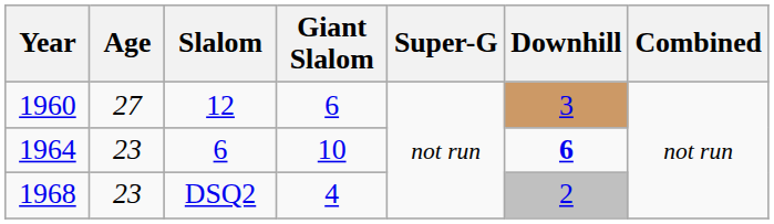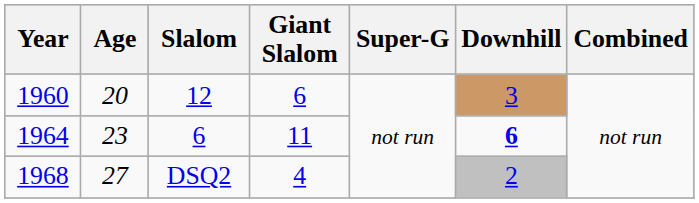1960 | Age: 27 -> 20
1964 | Giant Slalom: 10 -> 11
1968 | Age: 23 -> 27
